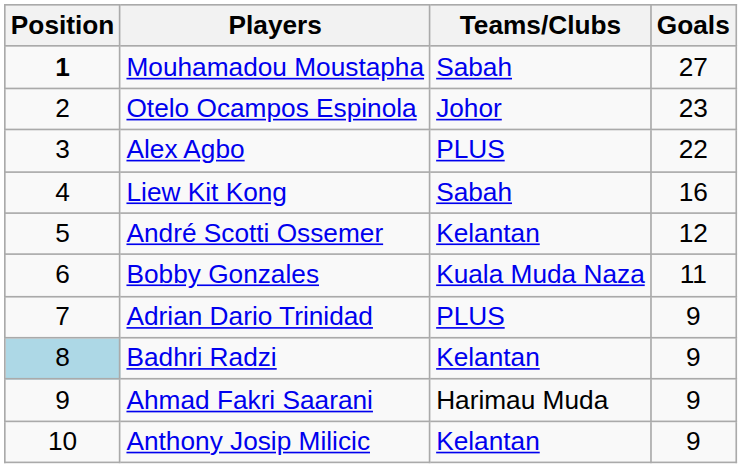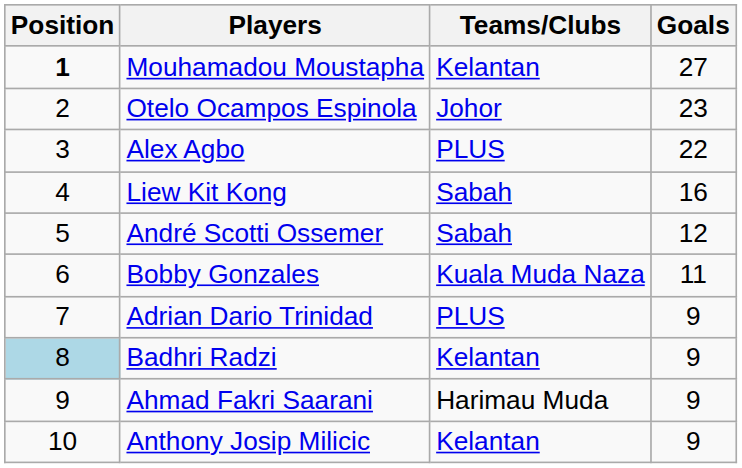Mouhamadou Moustapha | Teams/Clubs: Sabah -> Kelantan
André Scotti Ossemer | Teams/Clubs: Kelantan -> Sabah
